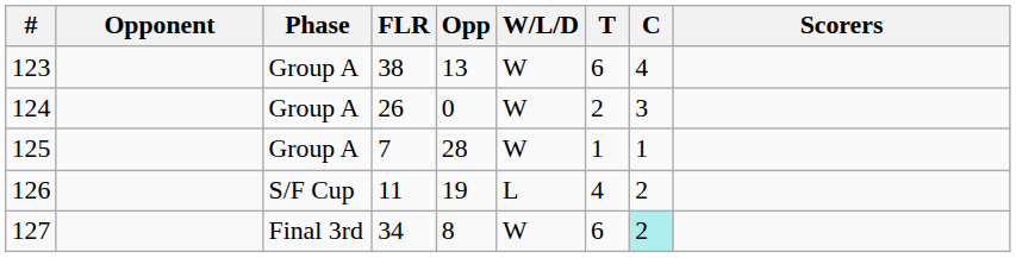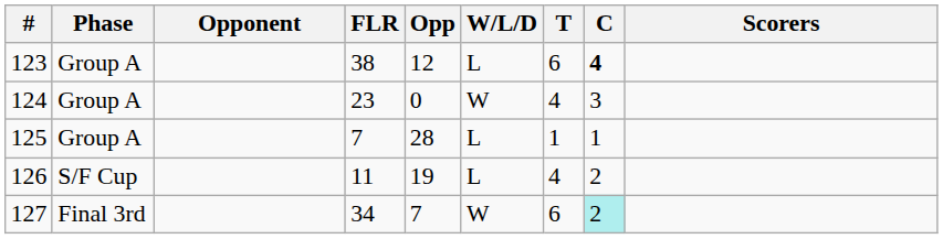columns swapped: Opponent <-> Phase
123 | Opp: 13 -> 12
123 | W/L/D: W -> L
123 | C: normal -> bold
124 | FLR: 26 -> 23
124 | T: 2 -> 4
125 | W/L/D: W -> L
127 | Opp: 8 -> 7
